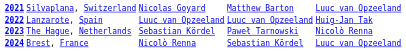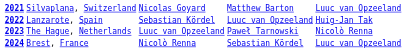2022 | column 3: Luuc van Opzeeland -> Sebastian Kördel
2023 | column 3: Sebastian Kördel -> Luuc van Opzeeland
